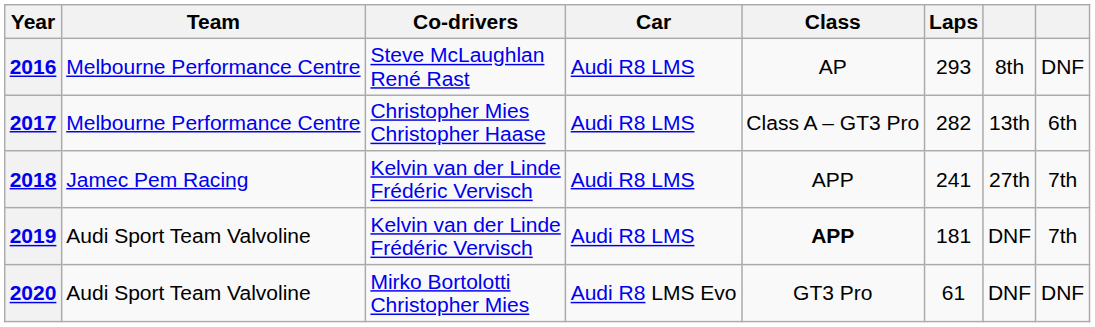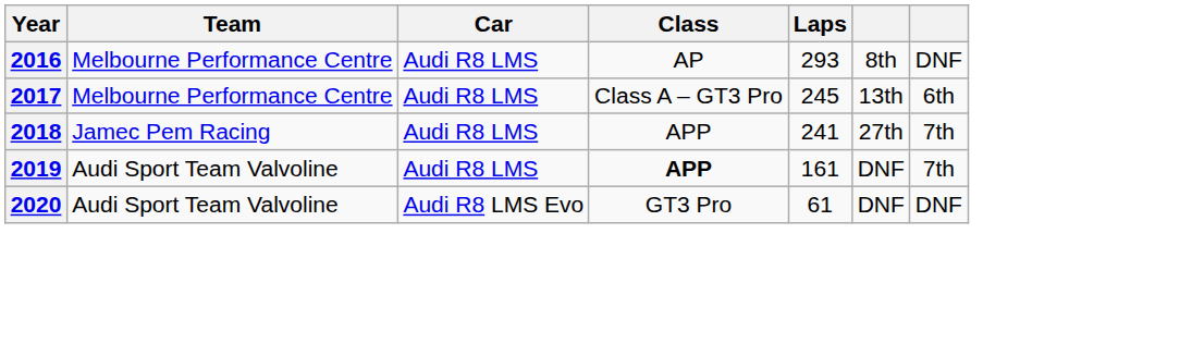- column: Co-drivers | Steve McLaughlan René Rast | Christopher Mies Christopher Haase | Kelvin van der Linde Frédéric Vervisch | Kelvin van der Linde Frédéric Vervisch | Mirko Bortolotti Christopher Mies
2017 | Laps: 282 -> 245
2019 | Laps: 181 -> 161
